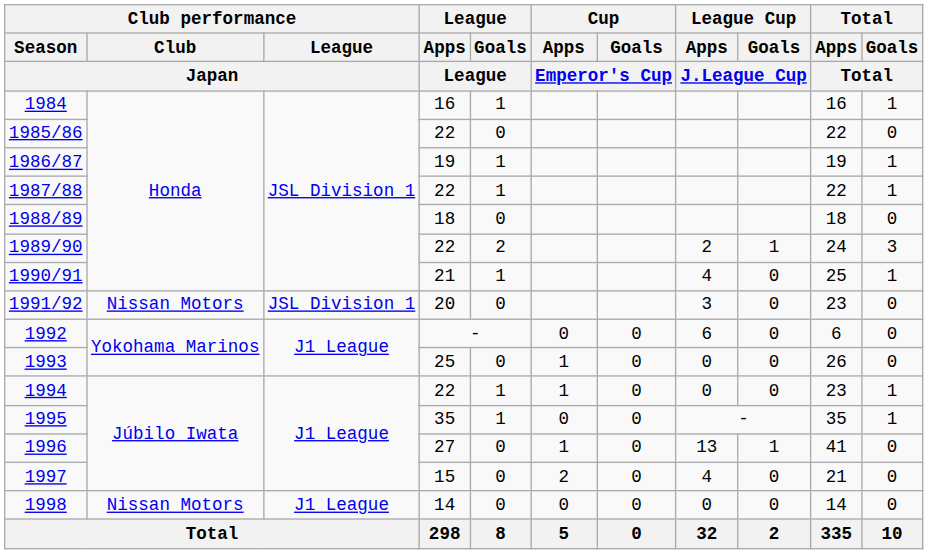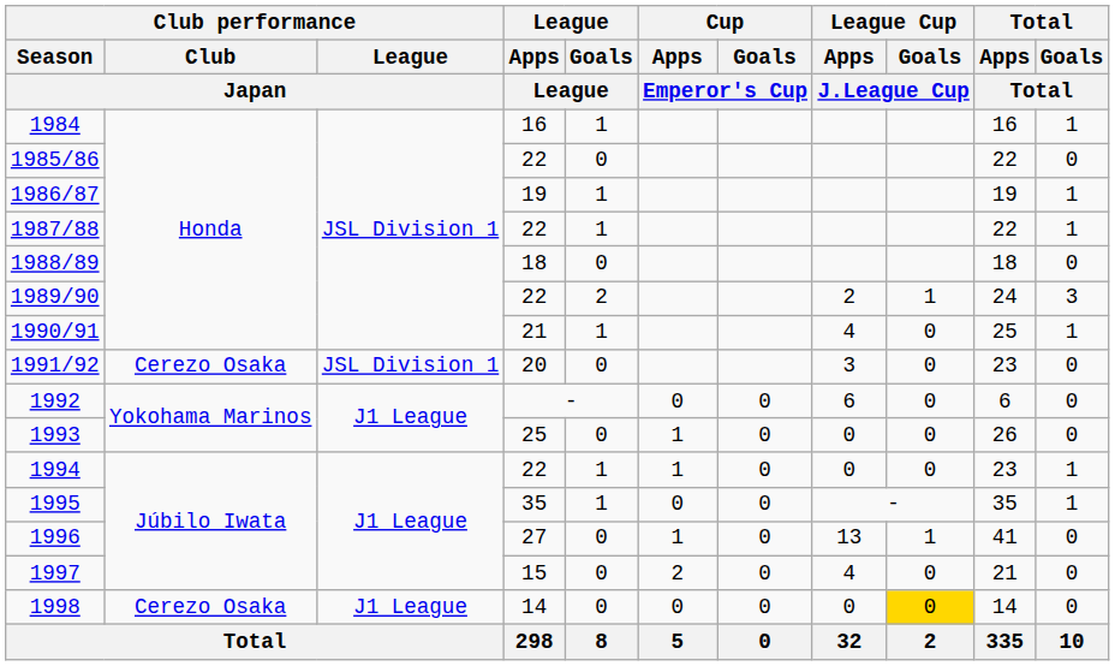1991/92 | Club performance / Club / Japan: Nissan Motors -> Cerezo Osaka
1998 | Club performance / Club / Japan: Nissan Motors -> Cerezo Osaka
1998 | League Cup / Goals / J.League Cup: no background -> gold background
